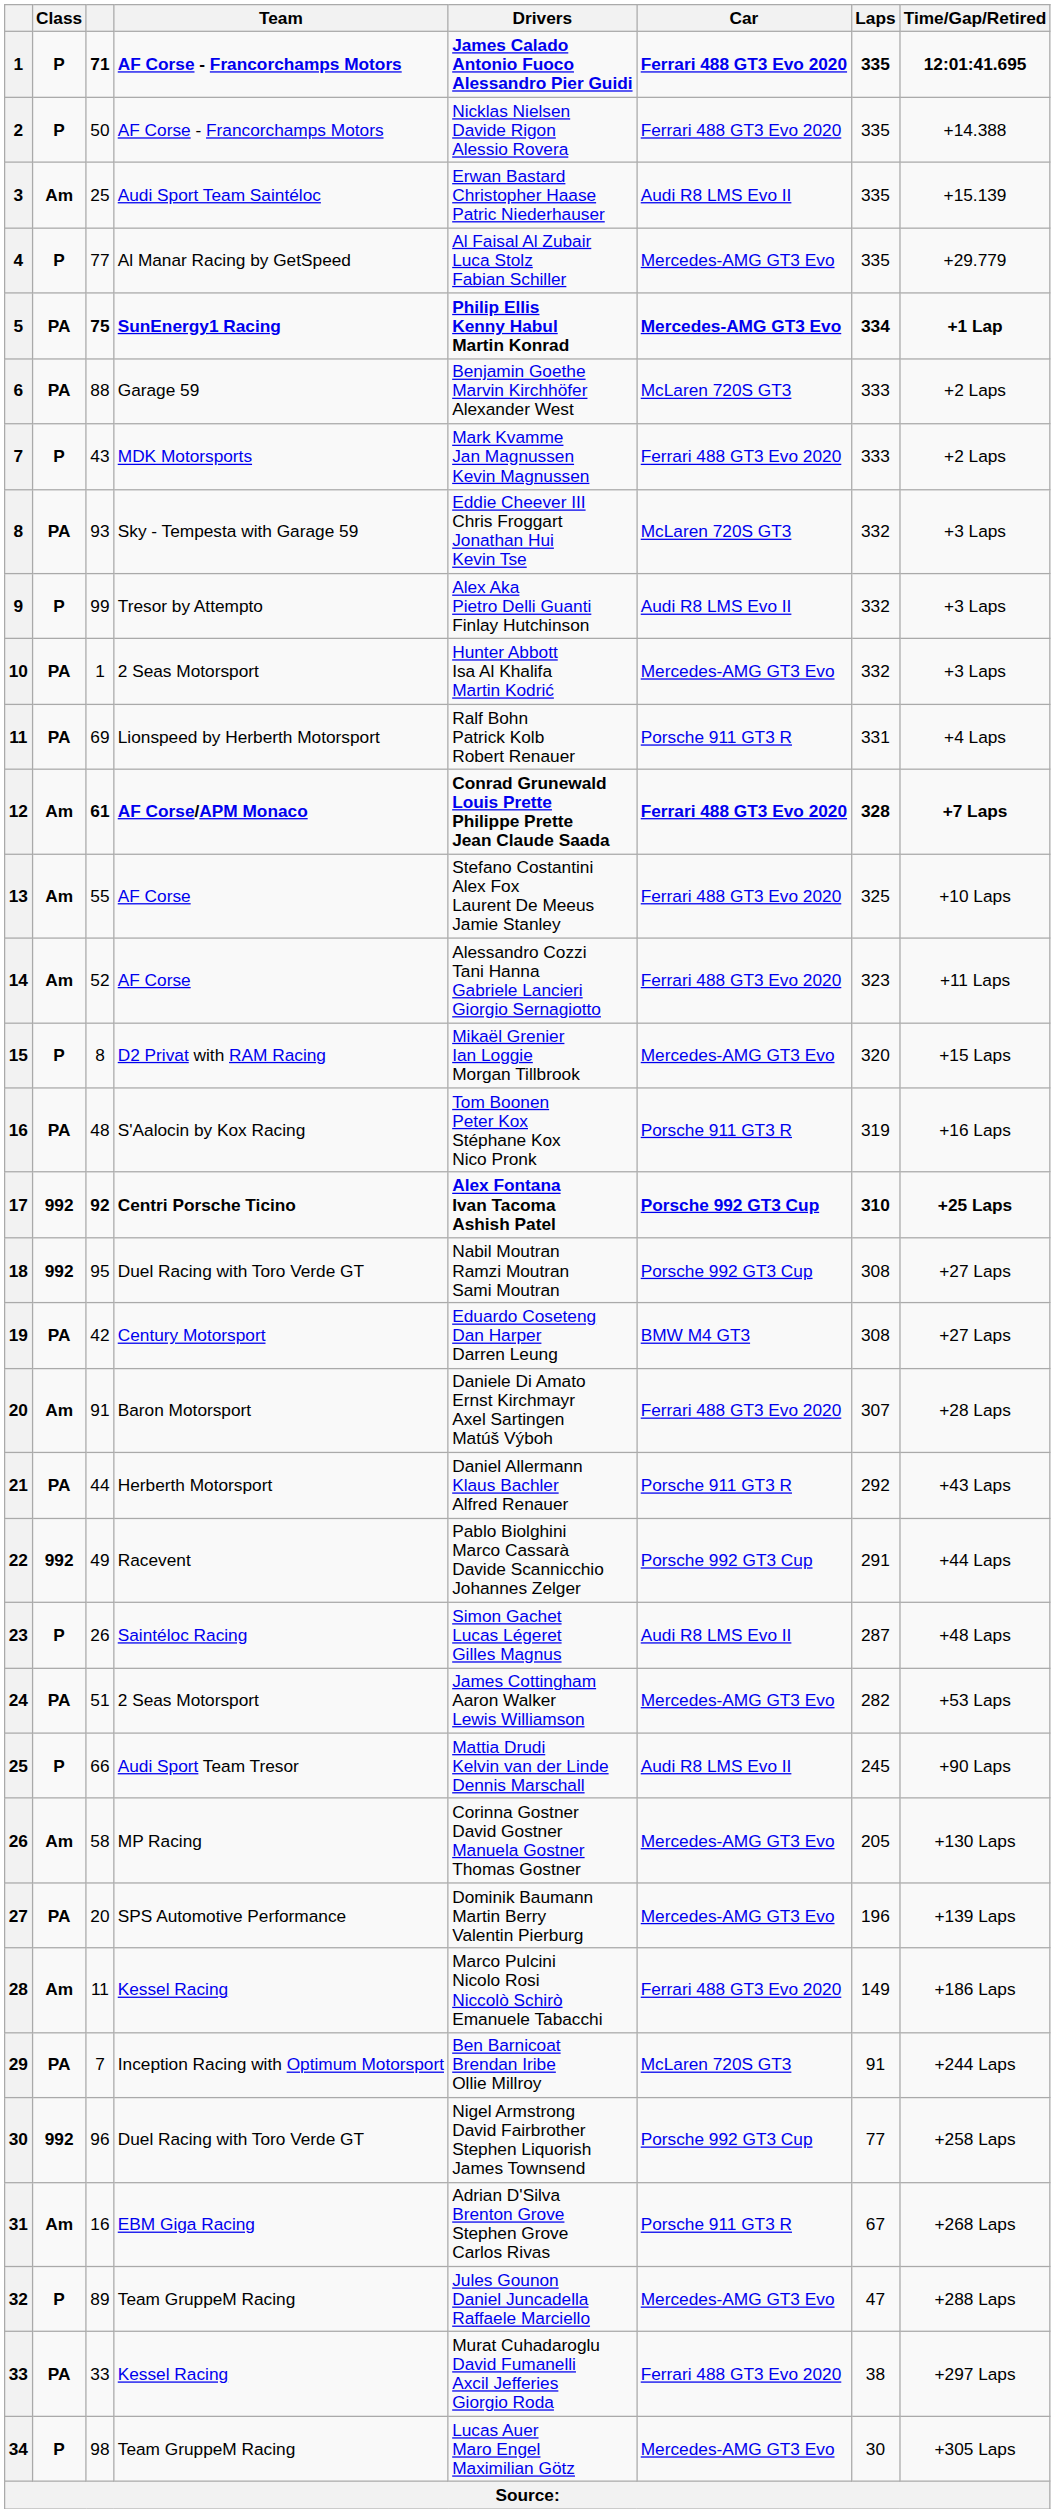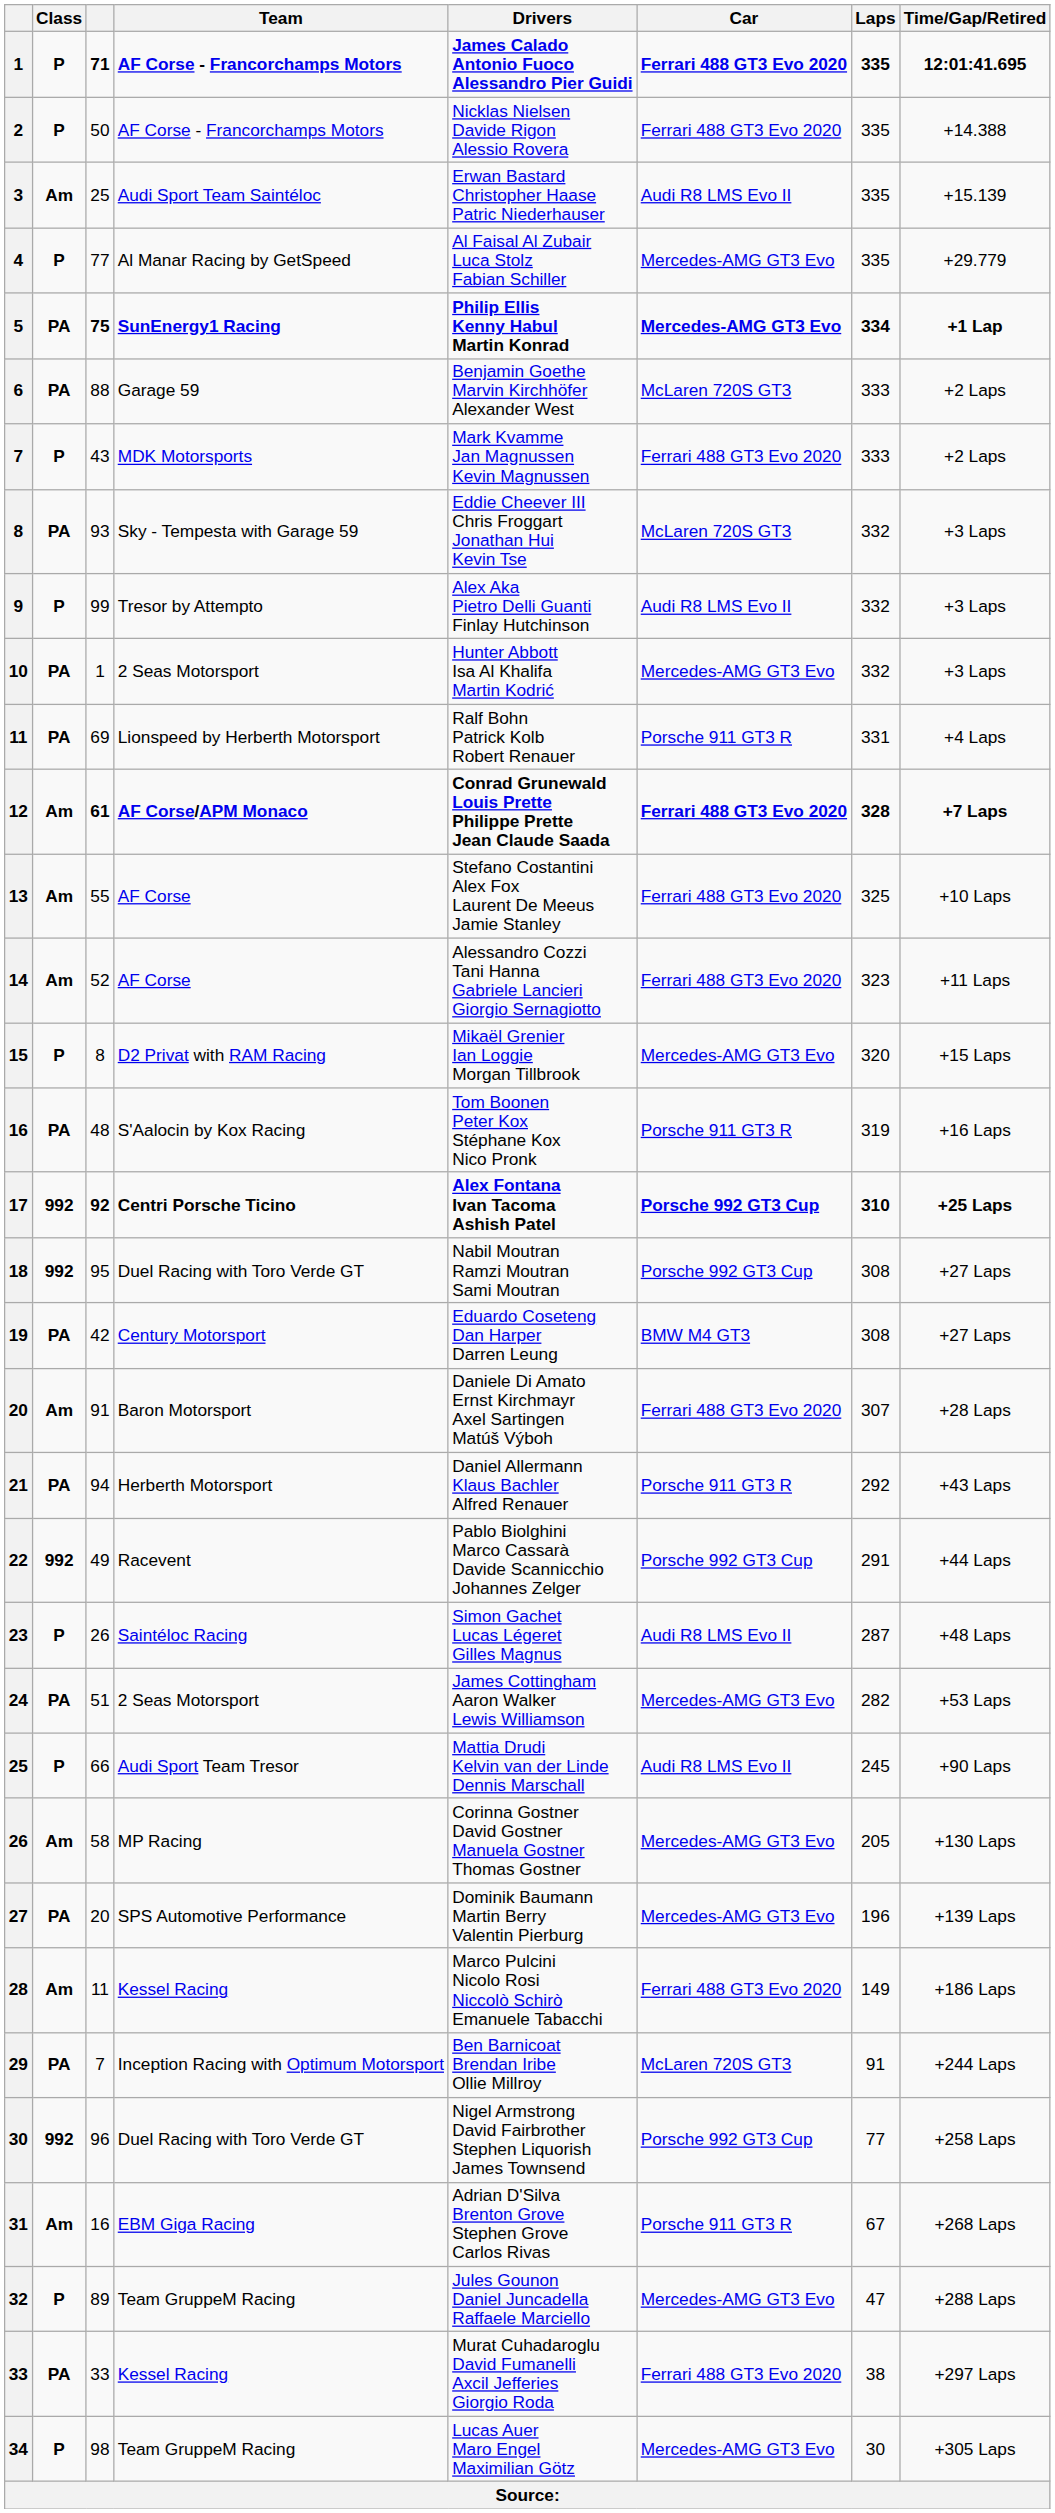21 | column 3: 44 -> 94
